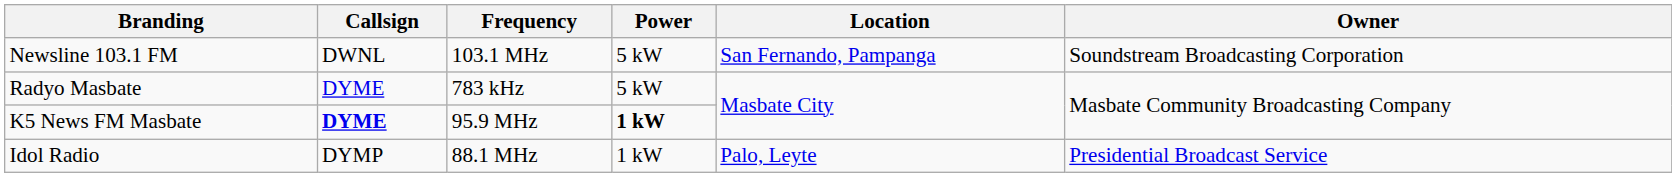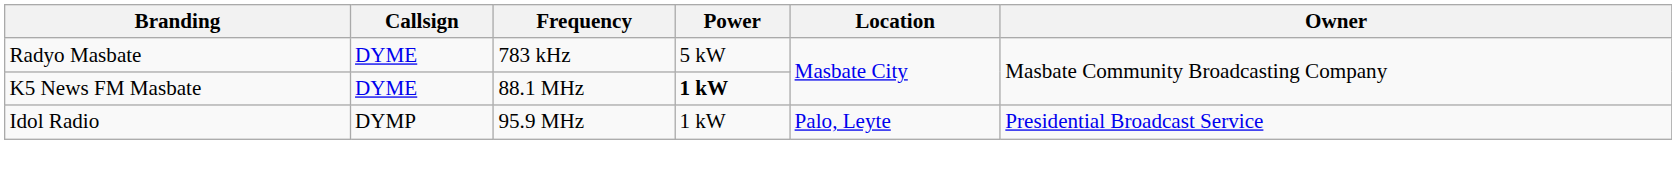- row: Newsline 103.1 FM | DWNL | 103.1 MHz | 5 kW | San Fernando, Pampanga | Soundstream Broadcasting Corporation
K5 News FM Masbate | Callsign: bold -> normal
K5 News FM Masbate | Frequency: 95.9 MHz -> 88.1 MHz
Idol Radio | Frequency: 88.1 MHz -> 95.9 MHz
